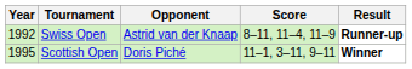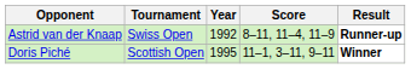columns swapped: Year <-> Opponent
